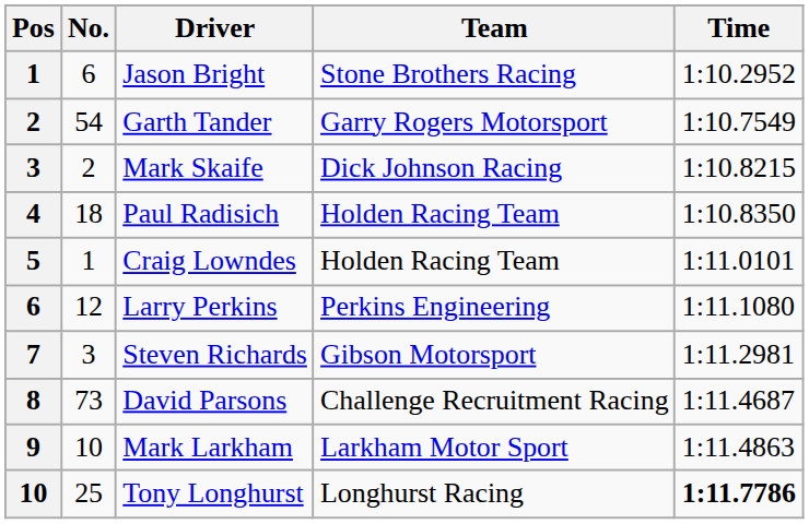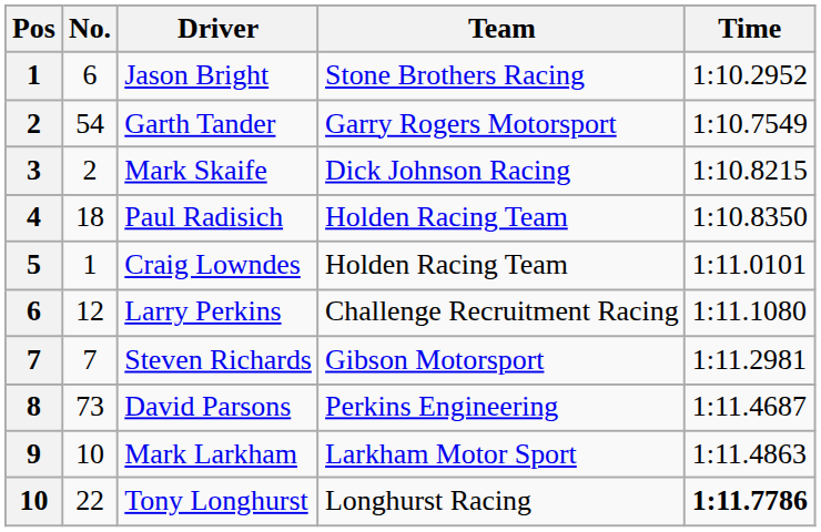Larry Perkins | Team: Perkins Engineering -> Challenge Recruitment Racing
Steven Richards | No.: 3 -> 7
David Parsons | Team: Challenge Recruitment Racing -> Perkins Engineering
Tony Longhurst | No.: 25 -> 22
